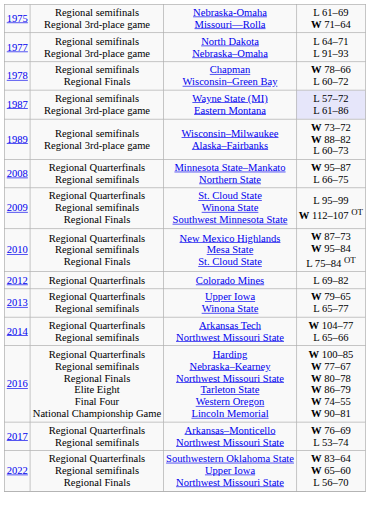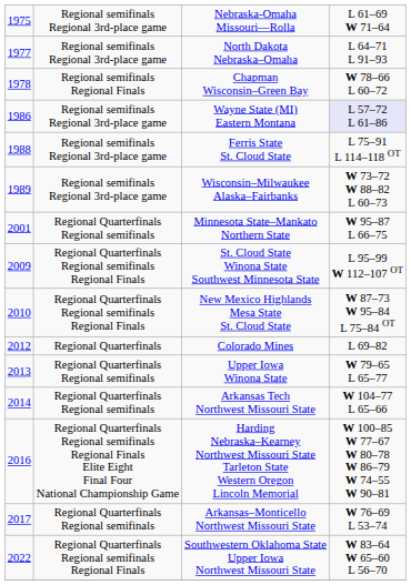Wayne State (MI) Eastern Montana | column 1: 1987 -> 1986
+ row: 1988 | Regional semifinals Regional 3rd-place game | Ferris State St. Cloud State | L 75–91 L 114–118 OT
Minnesota State–Mankato Northern State | column 1: 2008 -> 2001
